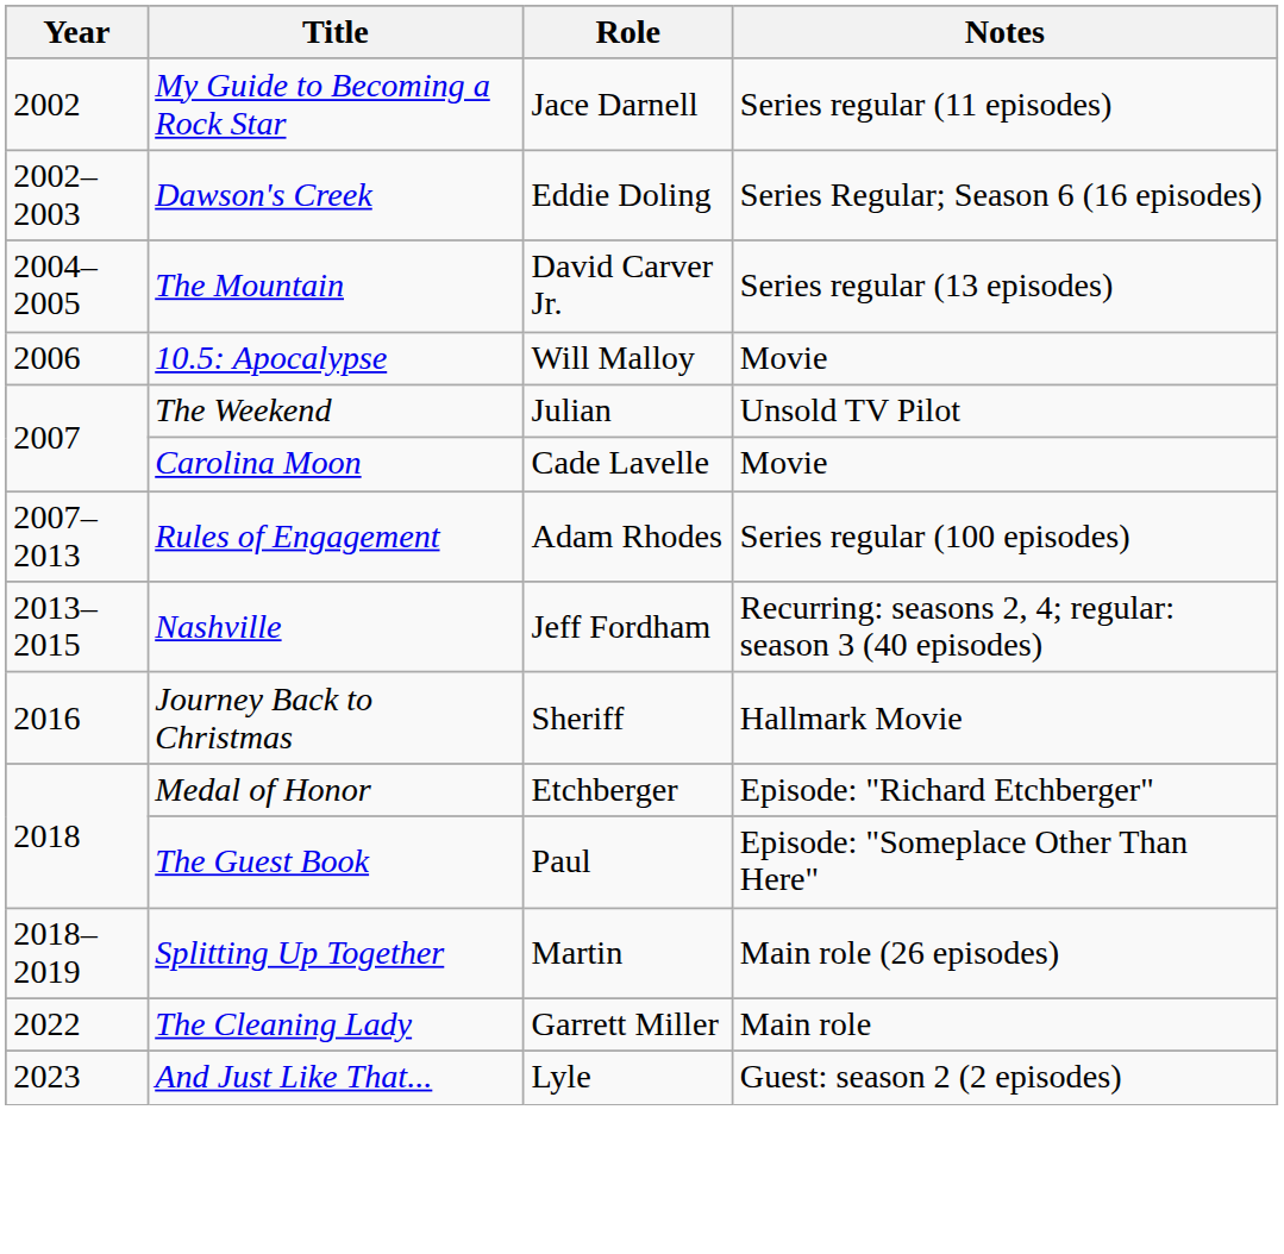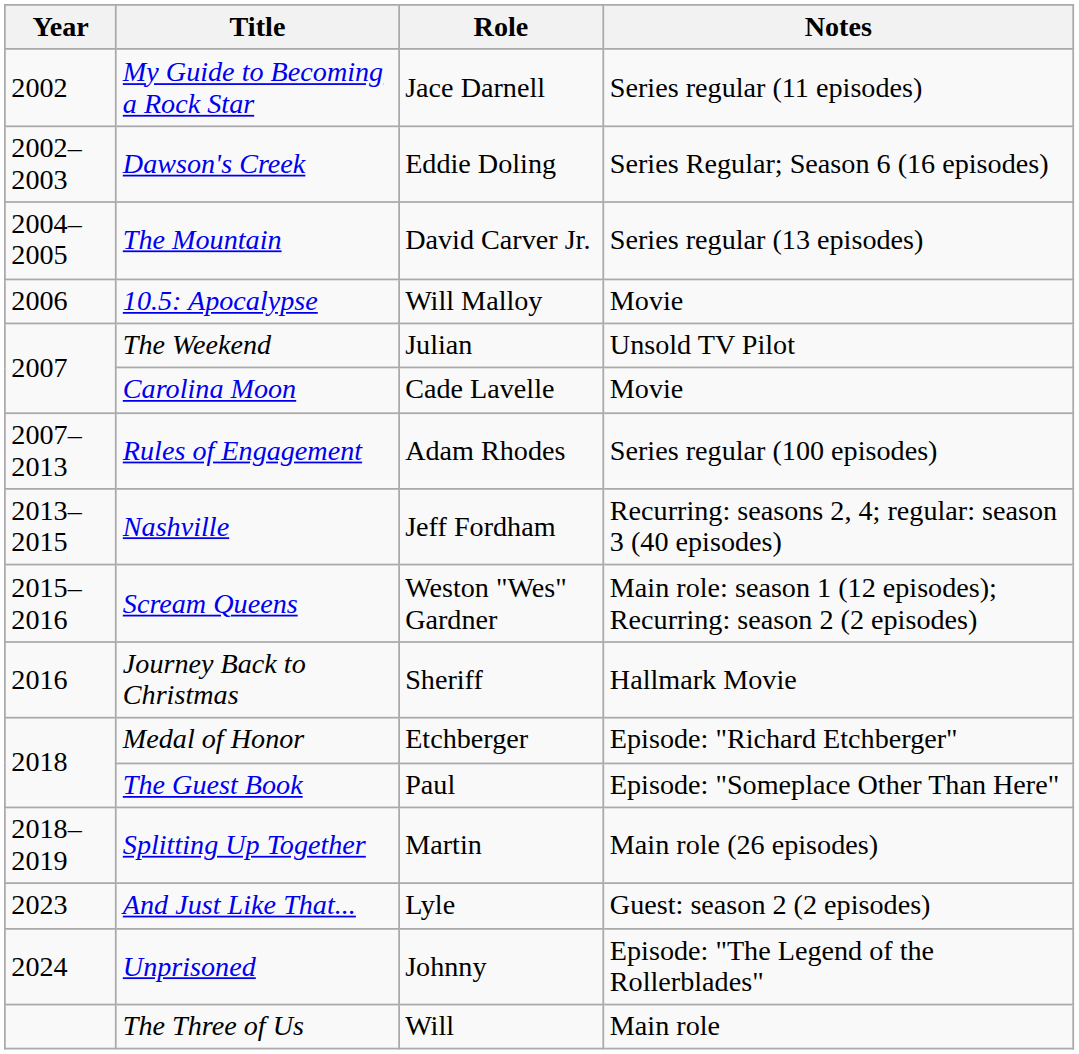+ row: 2015–2016 | Scream Queens | Weston "Wes" Gardner | Main role: season 1 (12 episodes); Recurring: season 2 (2 episodes)
- row: 2022 | The Cleaning Lady | Garrett Miller | Main role
+ row: 2024 | Unprisoned | Johnny | Episode: "The Legend of the Rollerblades"
+ row: The Three of Us | Will | Main role
